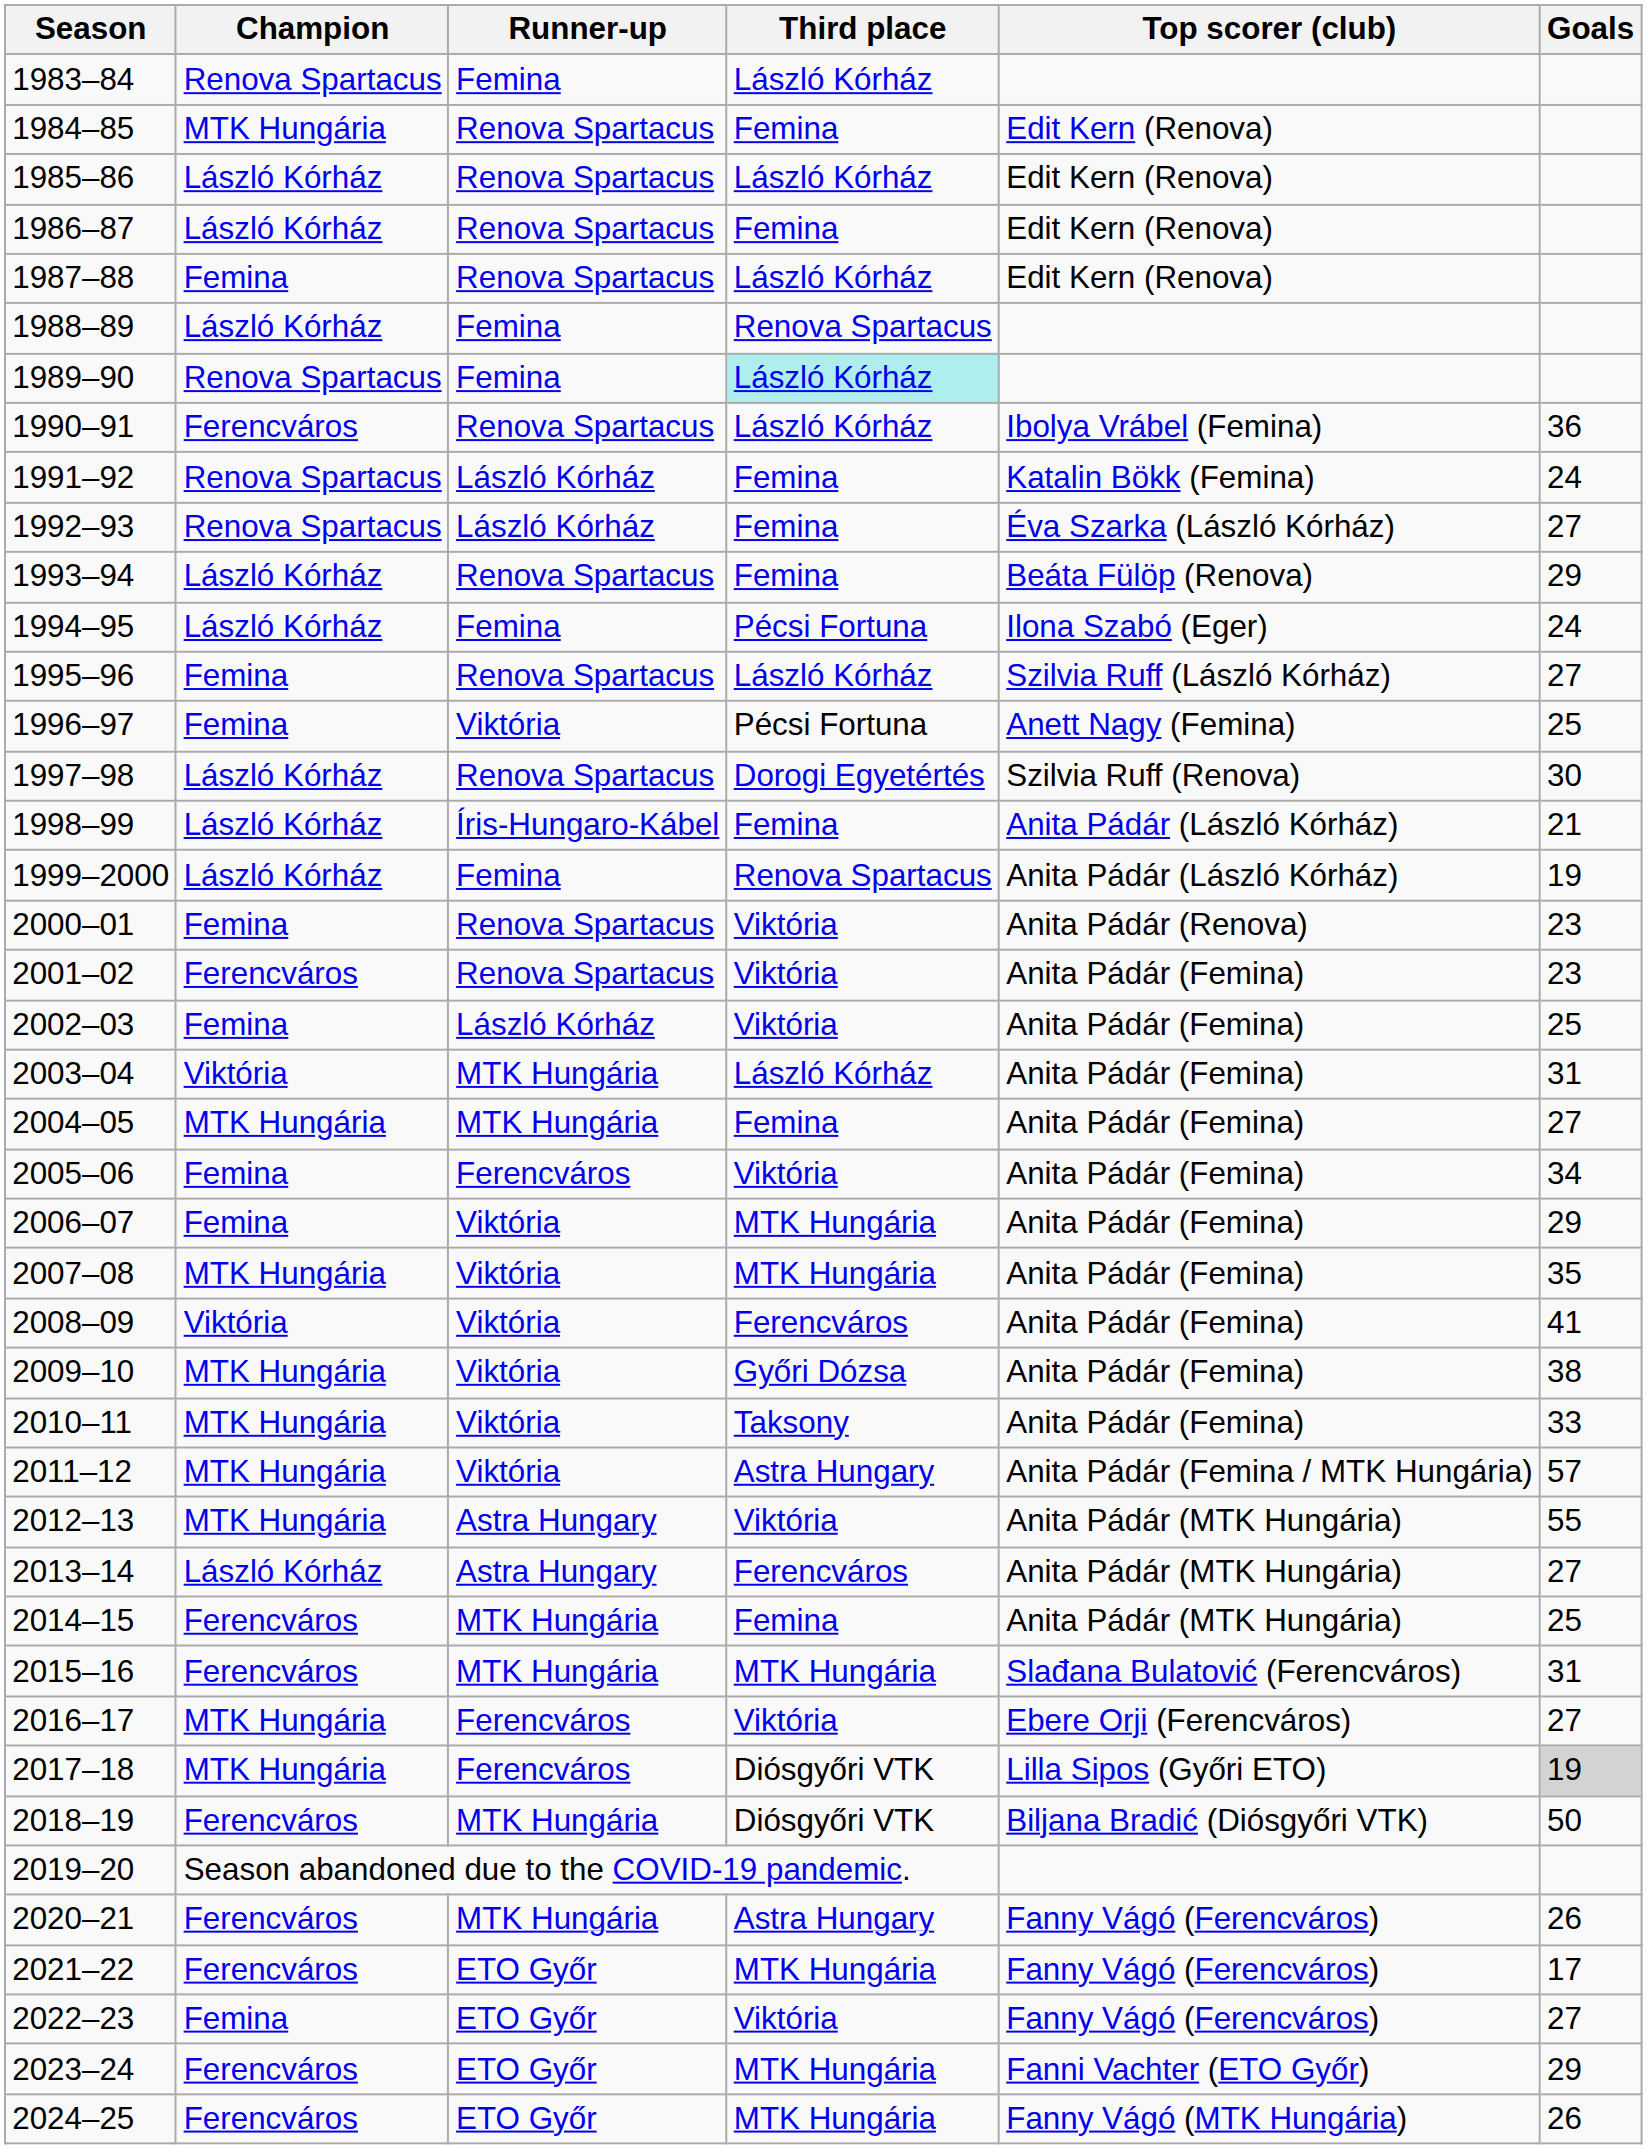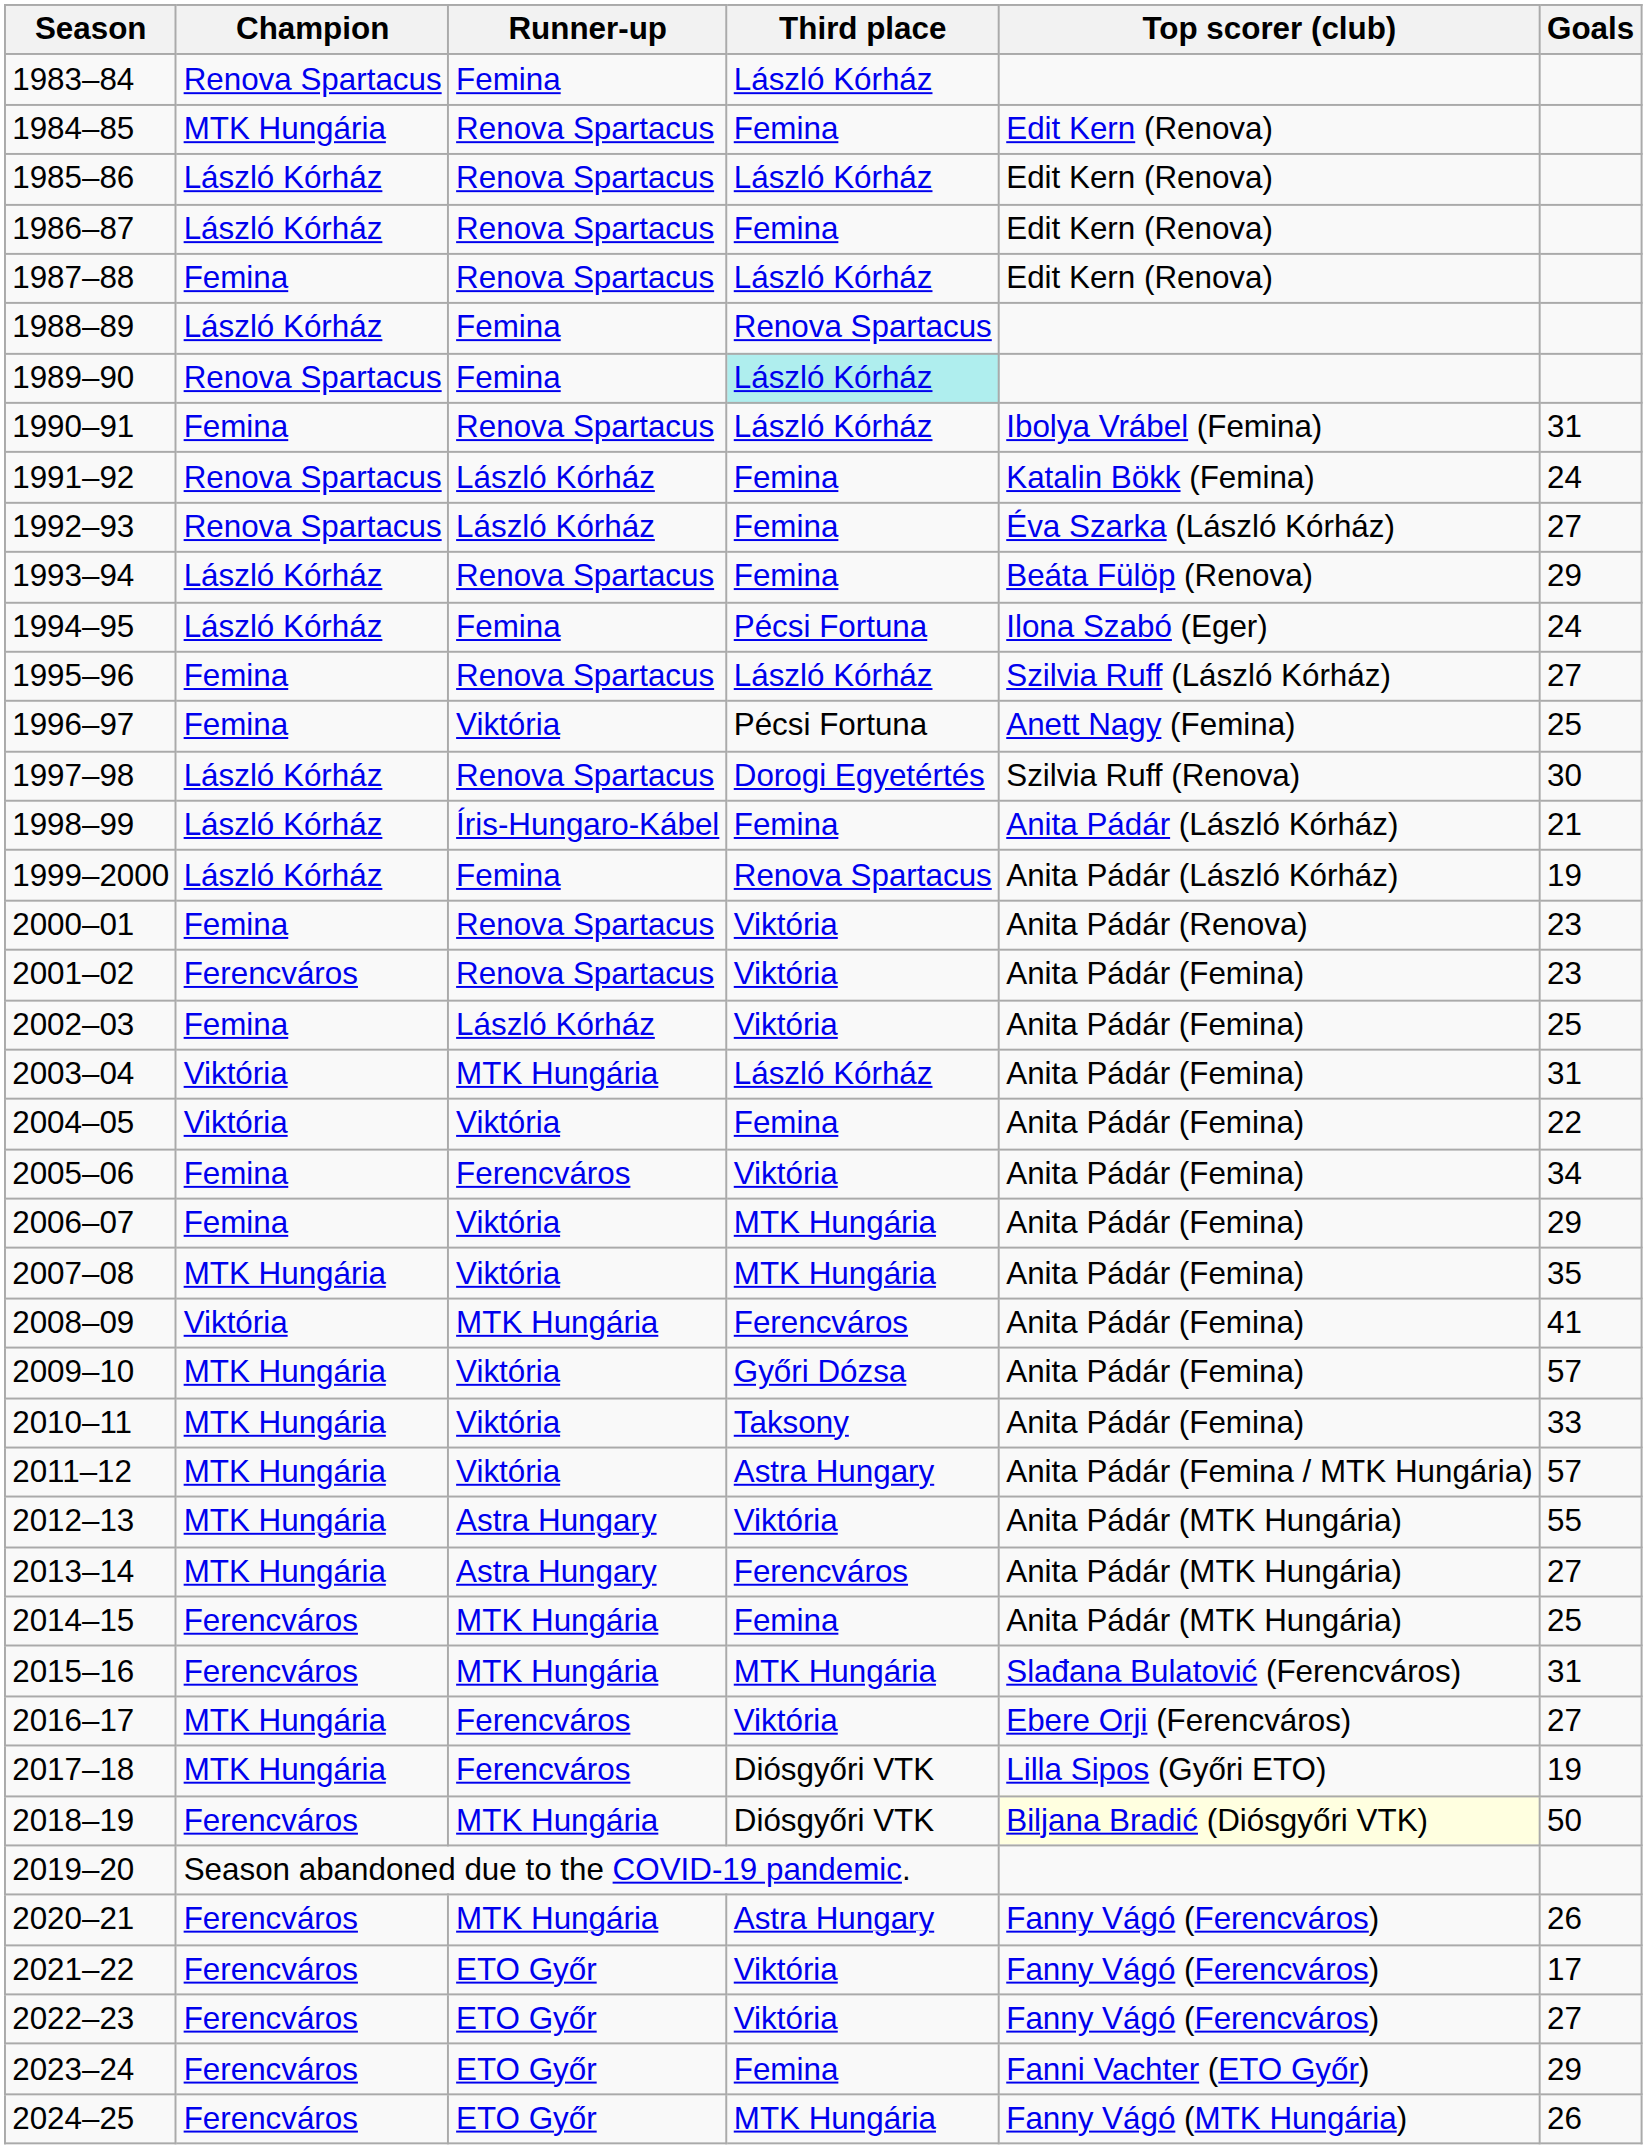1990–91 | Champion: Ferencváros -> Femina
1990–91 | Goals: 36 -> 31
2004–05 | Champion: MTK Hungária -> Viktória
2004–05 | Runner-up: MTK Hungária -> Viktória
2004–05 | Goals: 27 -> 22
2008–09 | Runner-up: Viktória -> MTK Hungária
2009–10 | Goals: 38 -> 57
2013–14 | Champion: László Kórház -> MTK Hungária
2017–18 | Goals: lightgrey background -> no background
2018–19 | Top scorer (club): no background -> lightyellow background
2021–22 | Third place: MTK Hungária -> Viktória
2022–23 | Champion: Femina -> Ferencváros
2023–24 | Third place: MTK Hungária -> Femina
